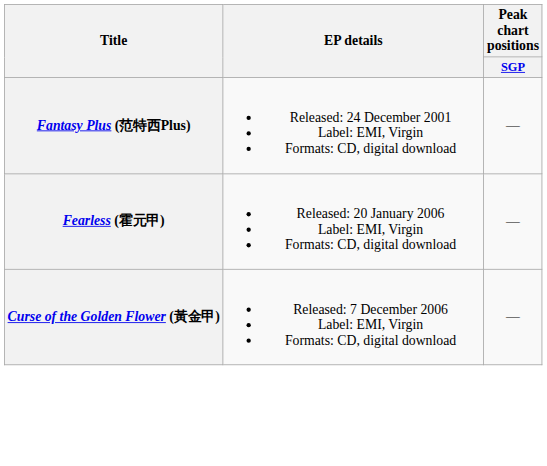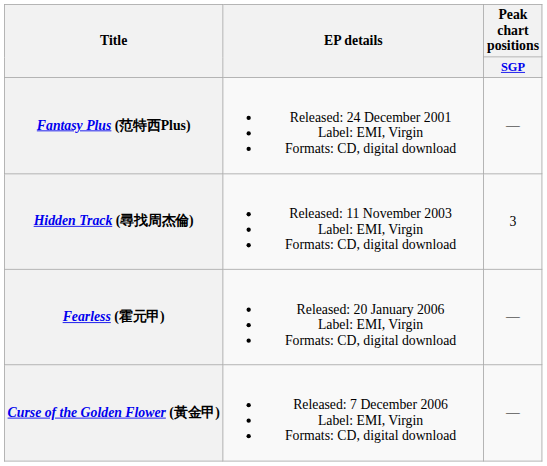+ row: Hidden Track (尋找周杰倫) | Released: 11 November 2003 Label: EMI, Virgin Formats: CD, digital download | 3
